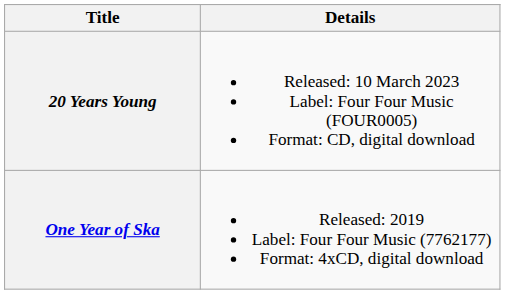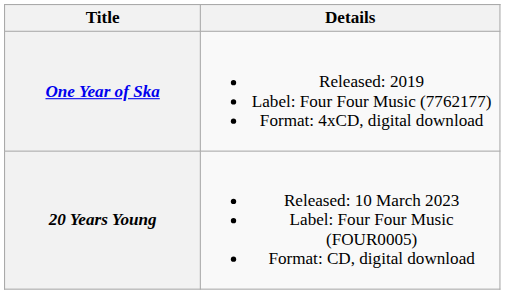rows swapped: One Year of Ska <-> 20 Years Young
